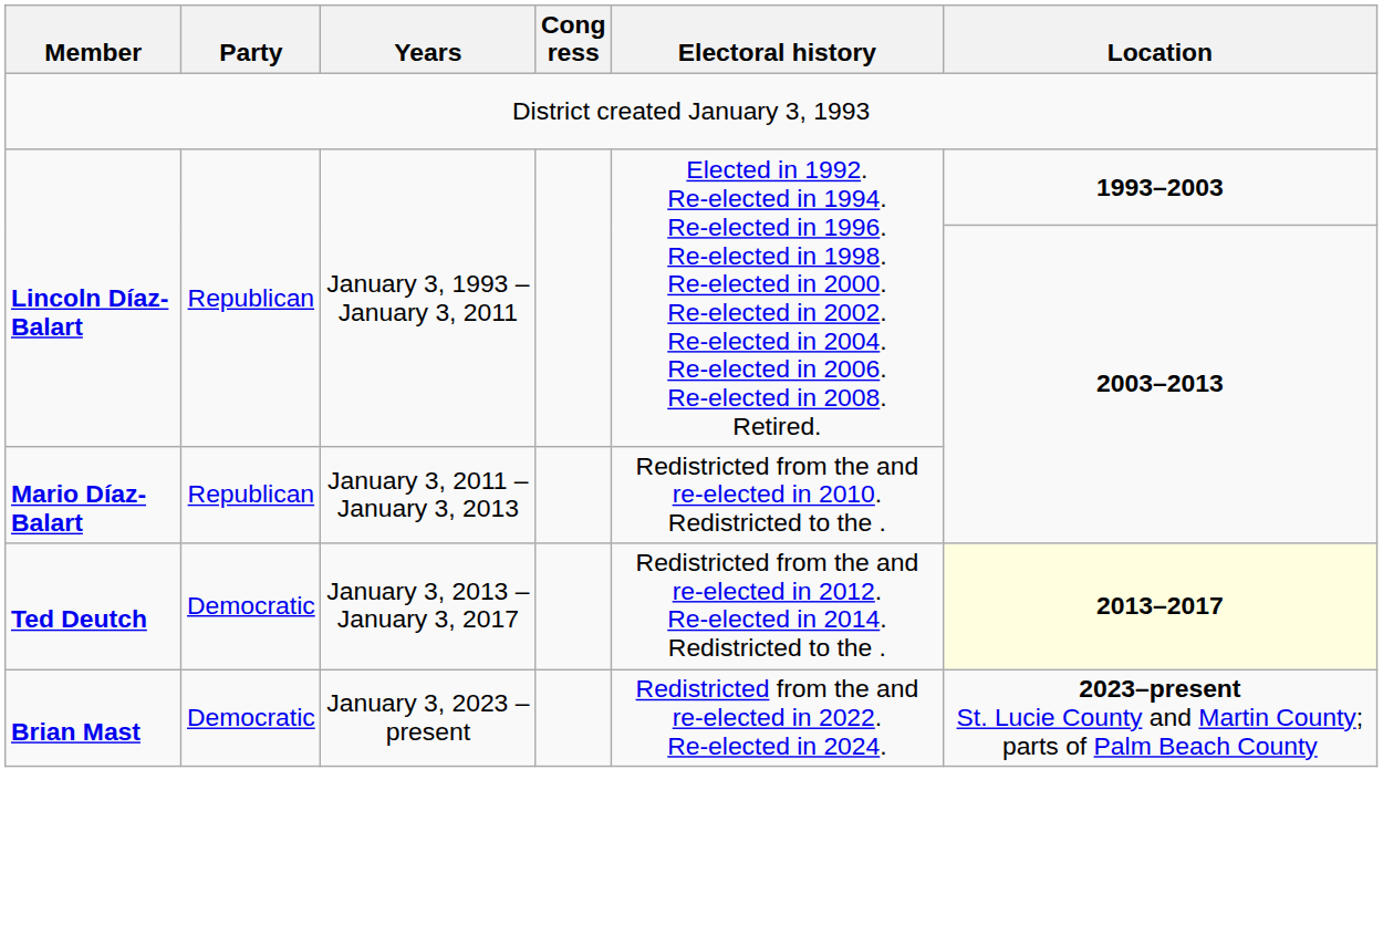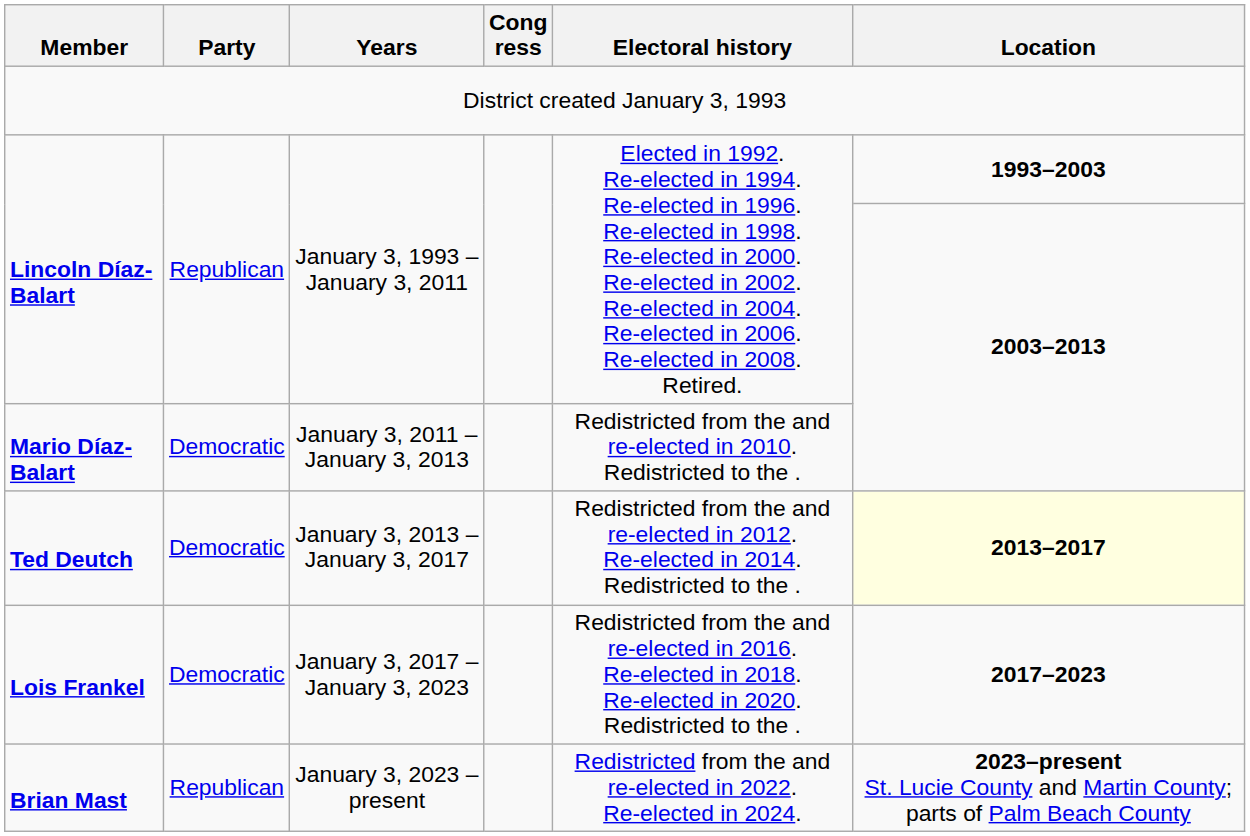Mario Díaz-Balart | Party: Republican -> Democratic
+ row: Lois Frankel | Democratic | January 3, 2017 – January 3, 2023 | Redistricted from the and re-elected in 2016. Re-elected in 2018. Re-elected in 2020. Redistricted to the . | 2017–2023
Brian Mast | Party: Democratic -> Republican
